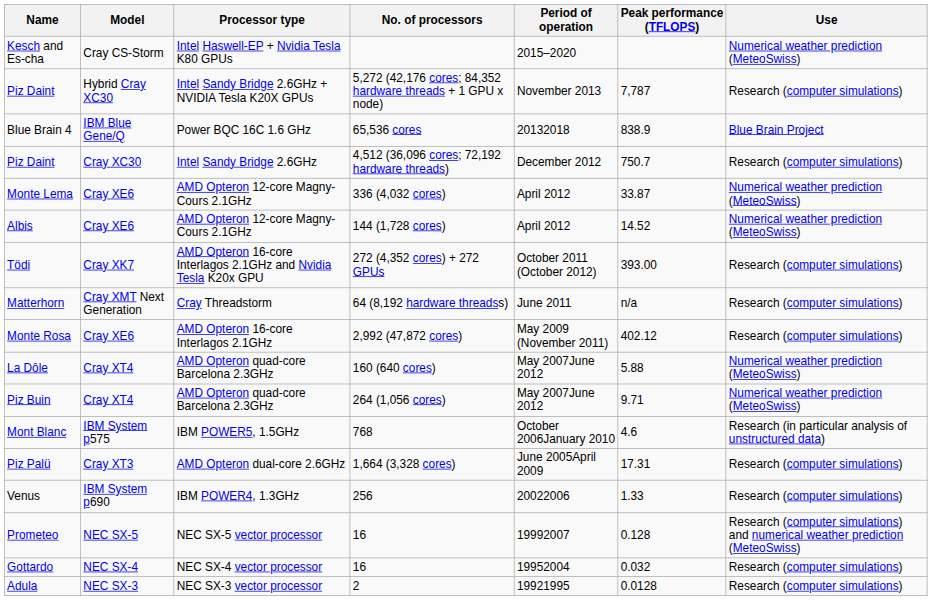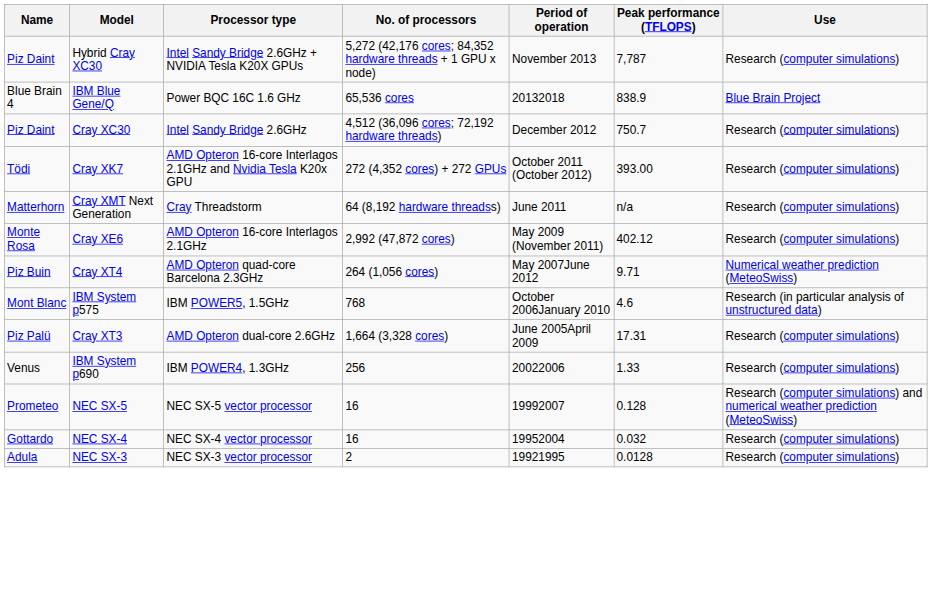- row: Kesch and Es-cha | Cray CS-Storm | Intel Haswell-EP + Nvidia Tesla K80 GPUs | 2015–2020 | Numerical weather prediction (MeteoSwiss)
- row: Monte Lema | Cray XE6 | AMD Opteron 12-core Magny-Cours 2.1GHz | 336 (4,032 cores) | April 2012 | 33.87 | Numerical weather prediction (MeteoSwiss)
- row: Albis | Cray XE6 | AMD Opteron 12-core Magny-Cours 2.1GHz | 144 (1,728 cores) | April 2012 | 14.52 | Numerical weather prediction (MeteoSwiss)
- row: La Dôle | Cray XT4 | AMD Opteron quad-core Barcelona 2.3GHz | 160 (640 cores) | May 2007June 2012 | 5.88 | Numerical weather prediction (MeteoSwiss)
